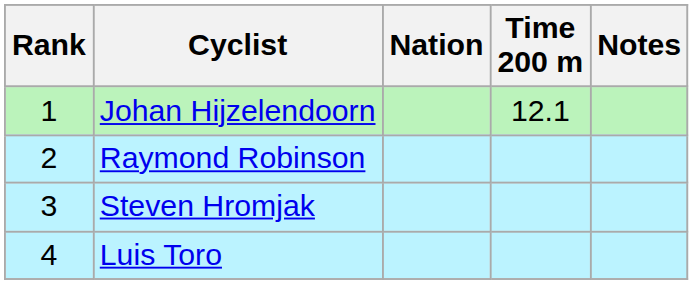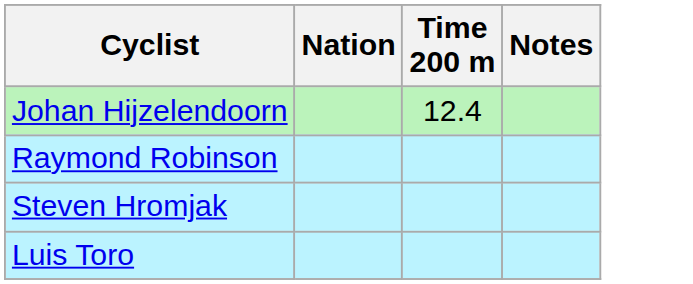- column: Rank | 1 | 2 | 3 | 4
Johan Hijzelendoorn | Time 200 m: 12.1 -> 12.4
